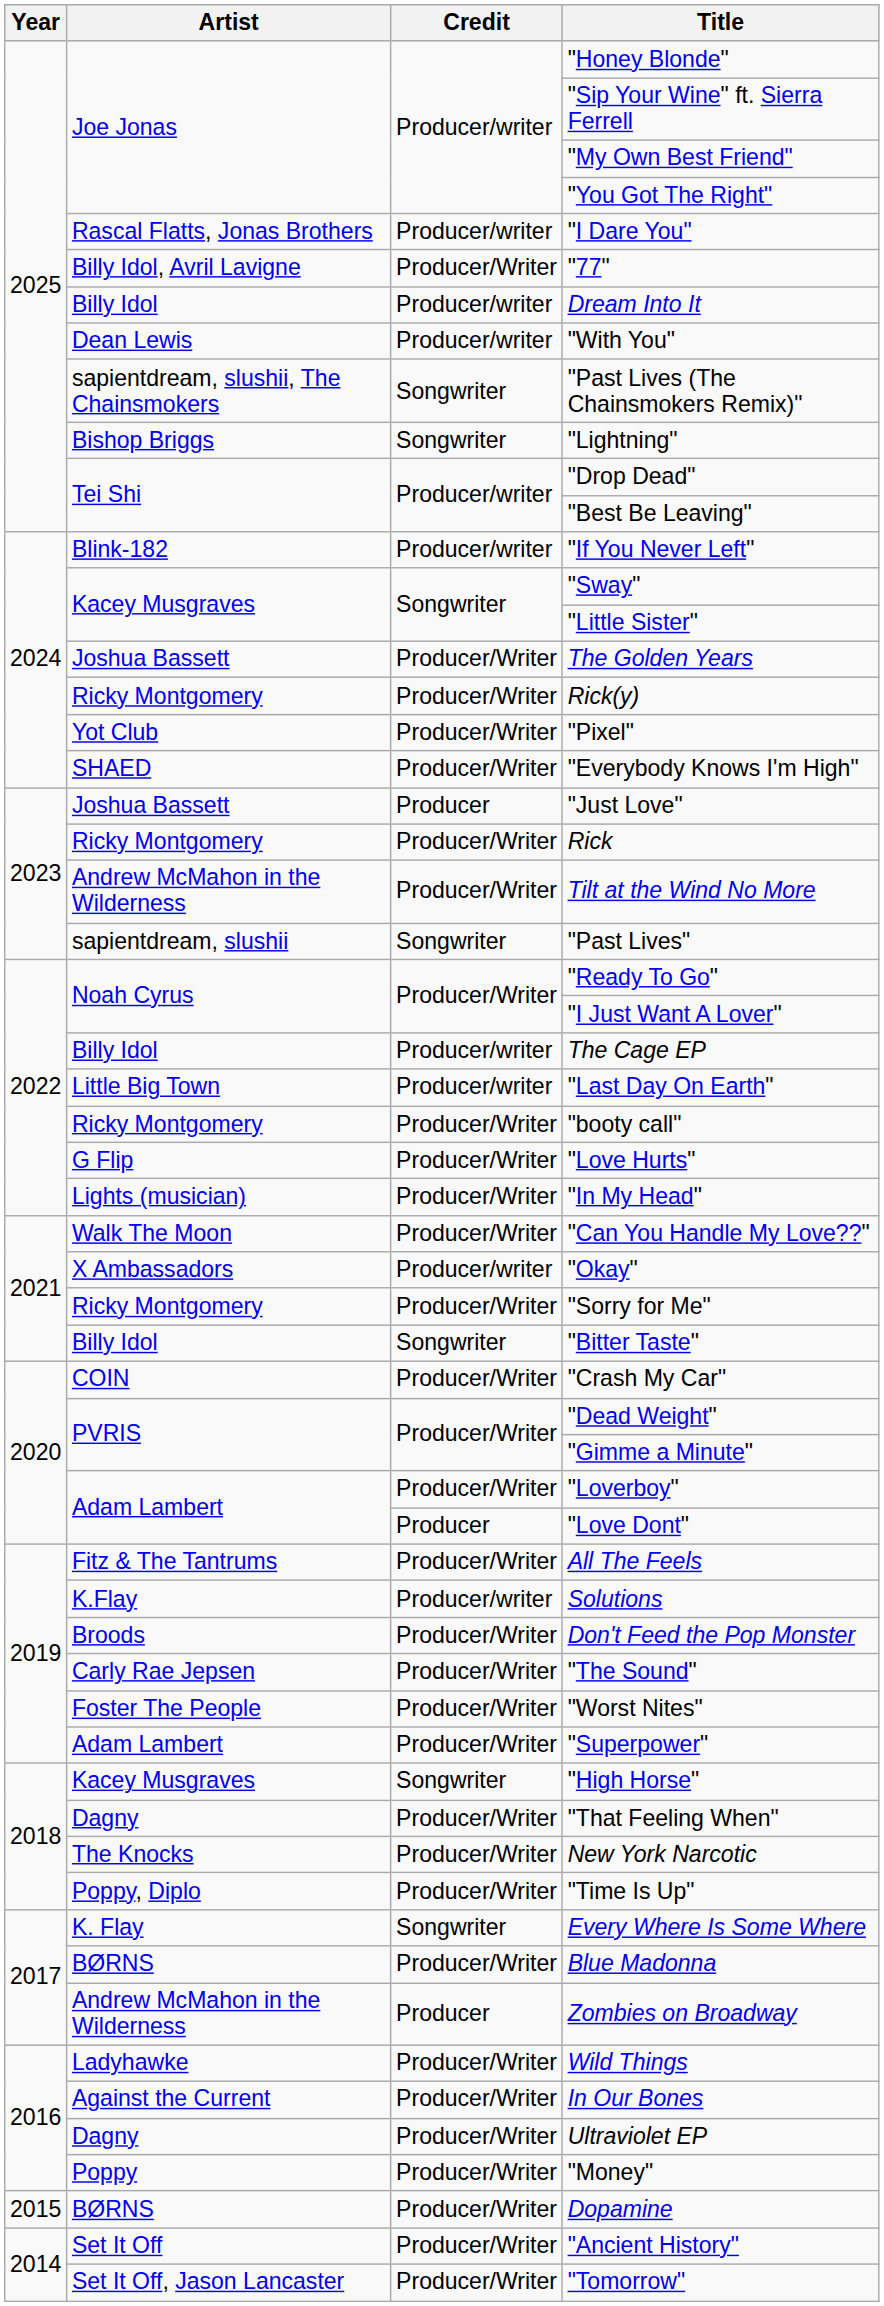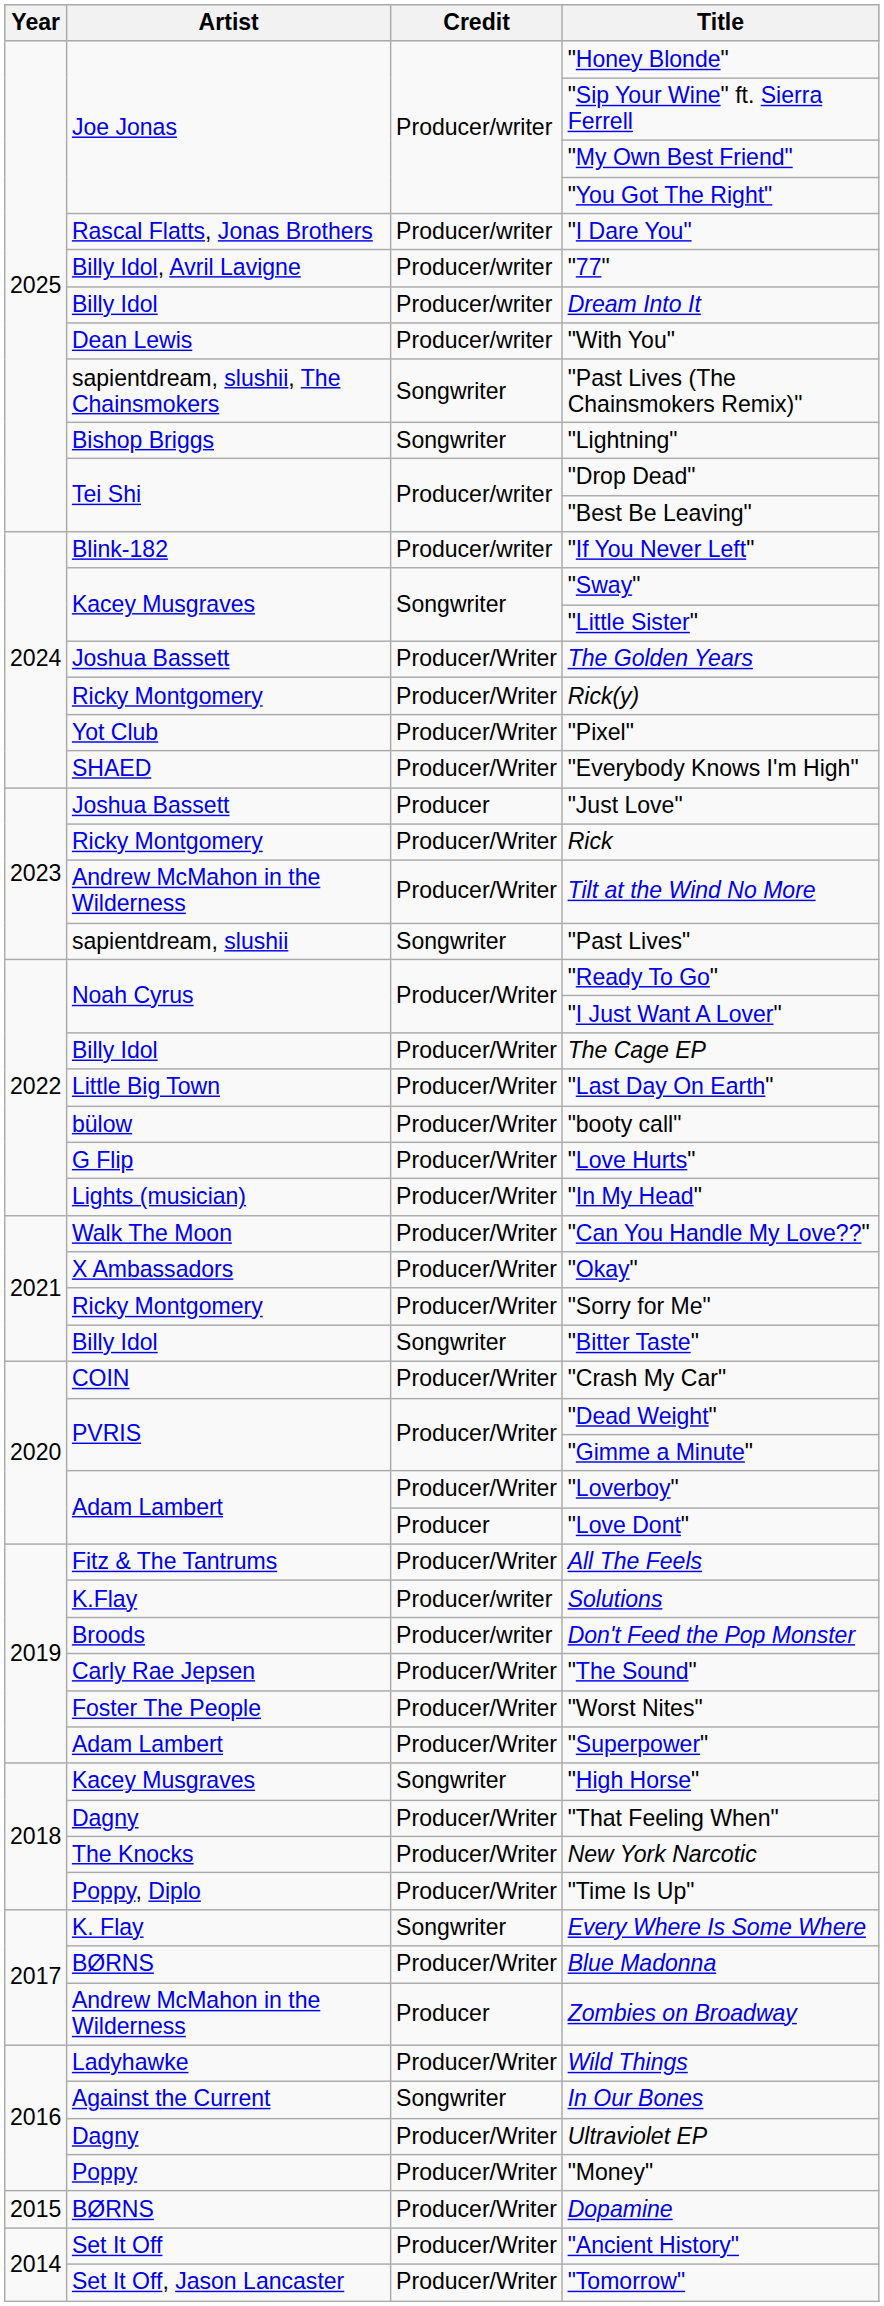"77" | Credit: Producer/Writer -> Producer/writer
The Cage EP | Credit: Producer/writer -> Producer/Writer
"Last Day On Earth" | Credit: Producer/writer -> Producer/Writer
"booty call" | Artist: Ricky Montgomery -> bülow
"Okay" | Credit: Producer/writer -> Producer/Writer
Don't Feed the Pop Monster | Credit: Producer/Writer -> Producer/writer
In Our Bones | Credit: Producer/Writer -> Songwriter
